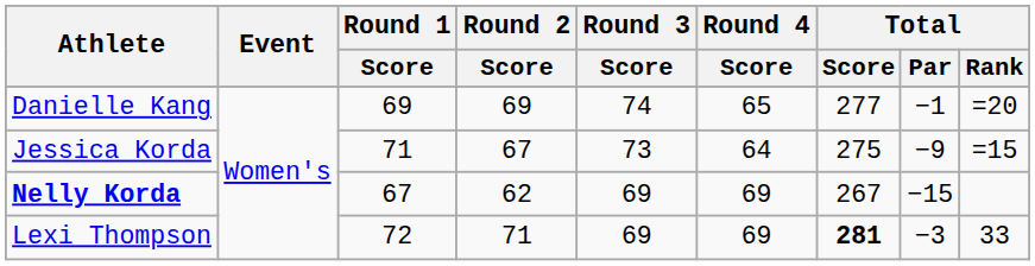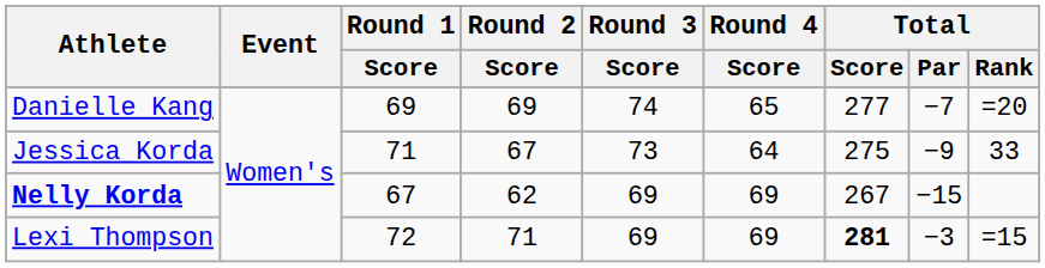Danielle Kang | Total / Par: −1 -> −7
Jessica Korda | Total / Rank: =15 -> 33
Lexi Thompson | Total / Rank: 33 -> =15
